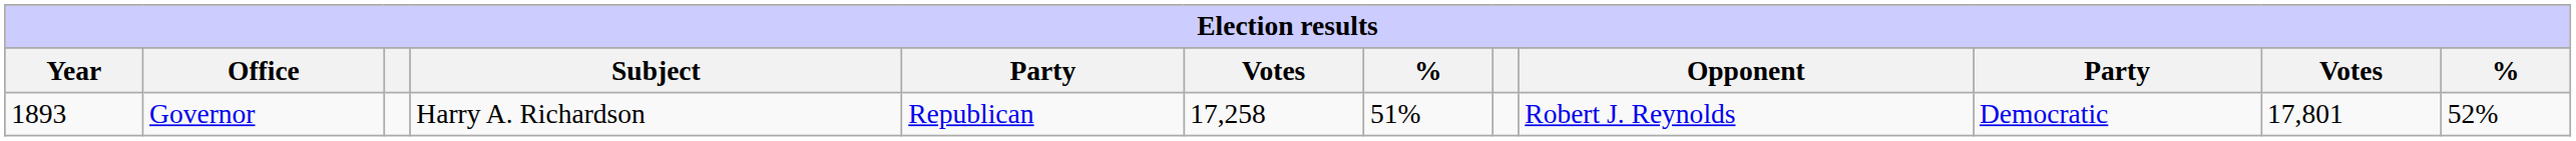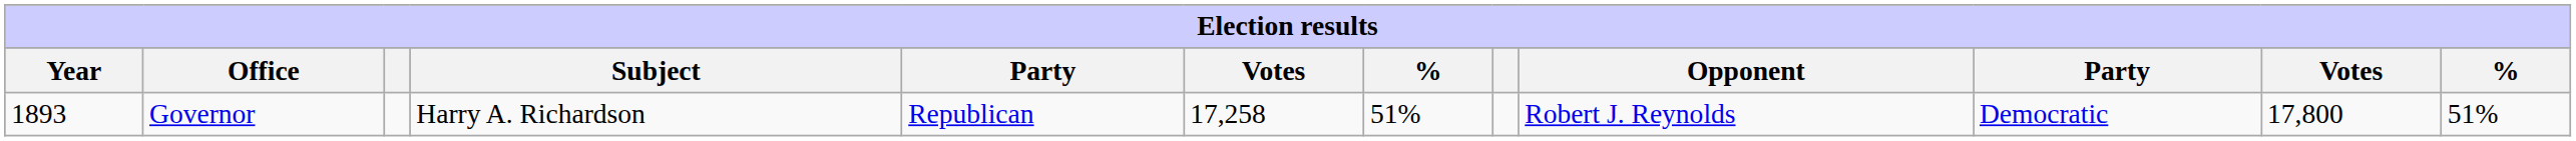Governor | column 11: 17,801 -> 17,800
Governor | column 12: 52% -> 51%
